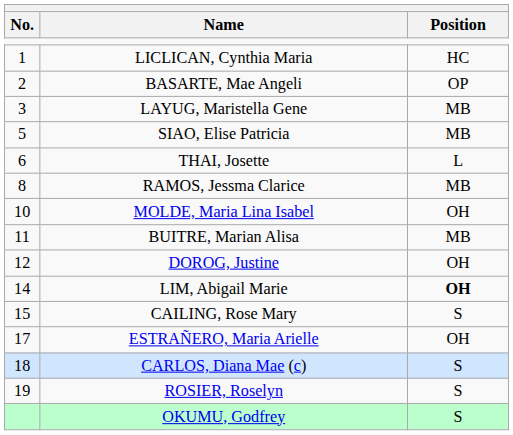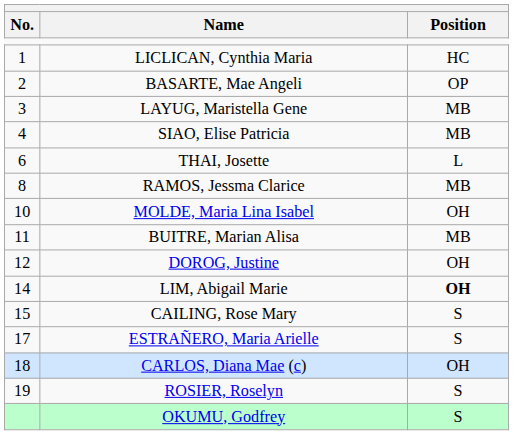SIAO, Elise Patricia | No.: 5 -> 4
ESTRAÑERO, Maria Arielle | Position: OH -> S
CARLOS, Diana Mae (c) | Position: S -> OH
